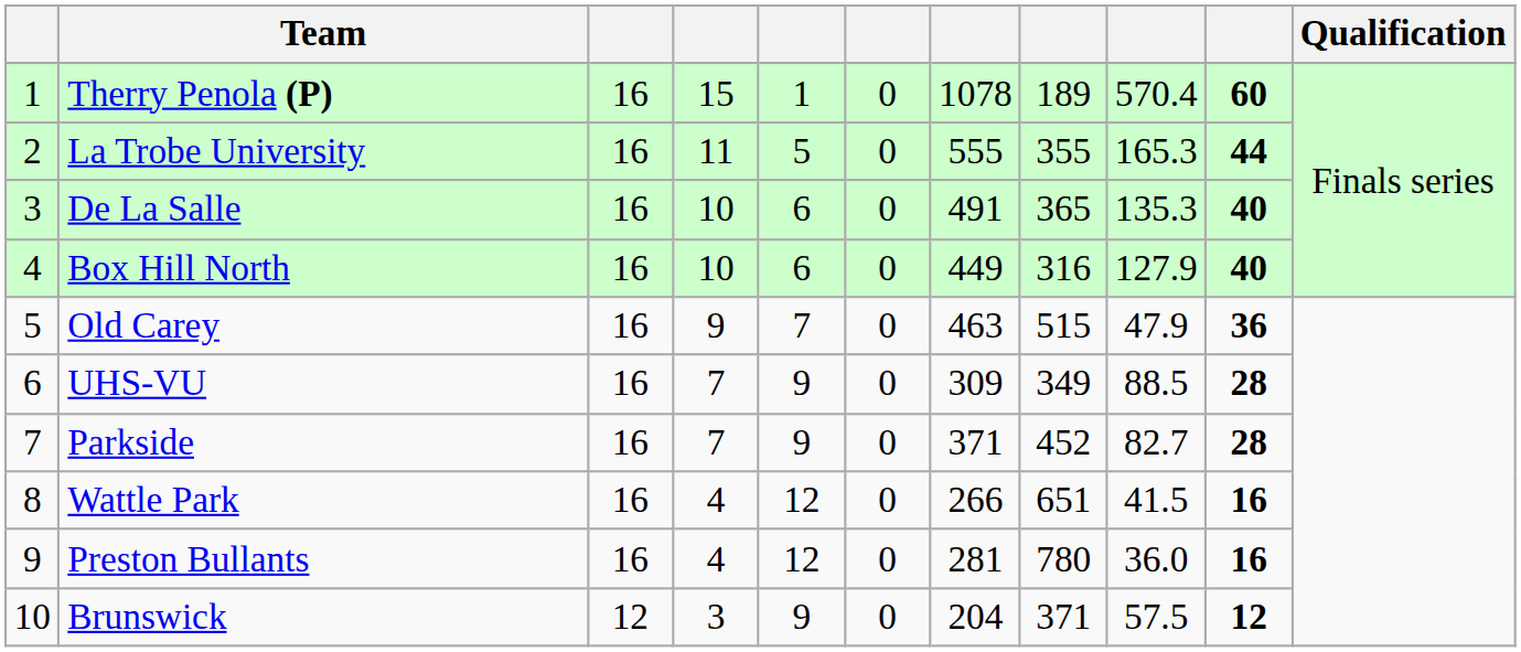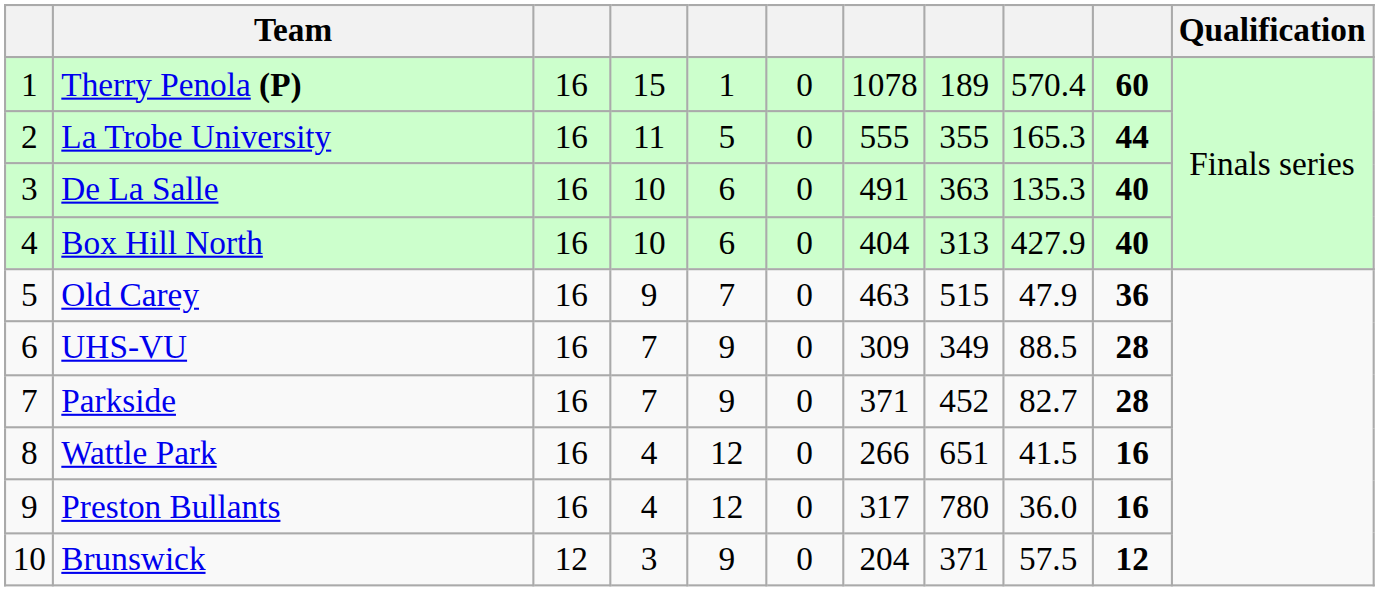De La Salle | column 8: 365 -> 363
Box Hill North | column 7: 449 -> 404
Box Hill North | column 8: 316 -> 313
Box Hill North | column 9: 127.9 -> 427.9
Preston Bullants | column 7: 281 -> 317
